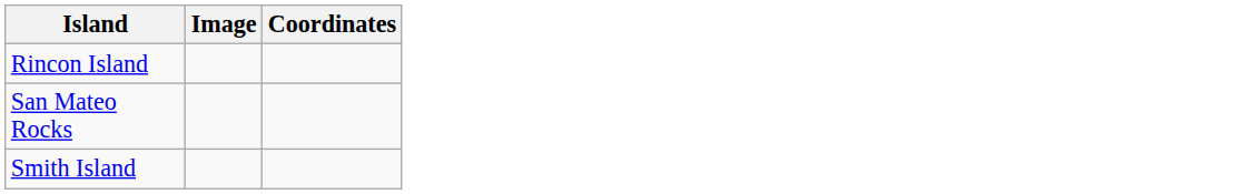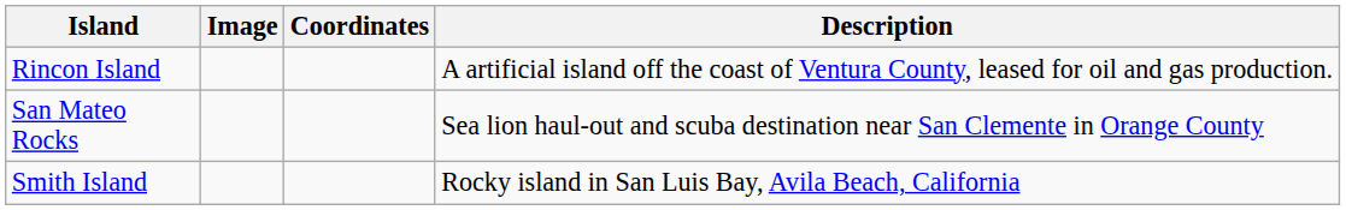+ column: Description | A artificial island off the coast of Ventura County, leased for oil and gas production. | Sea lion haul-out and scuba destination near San Clemente in Orange County | Rocky island in San Luis Bay, Avila Beach, California
